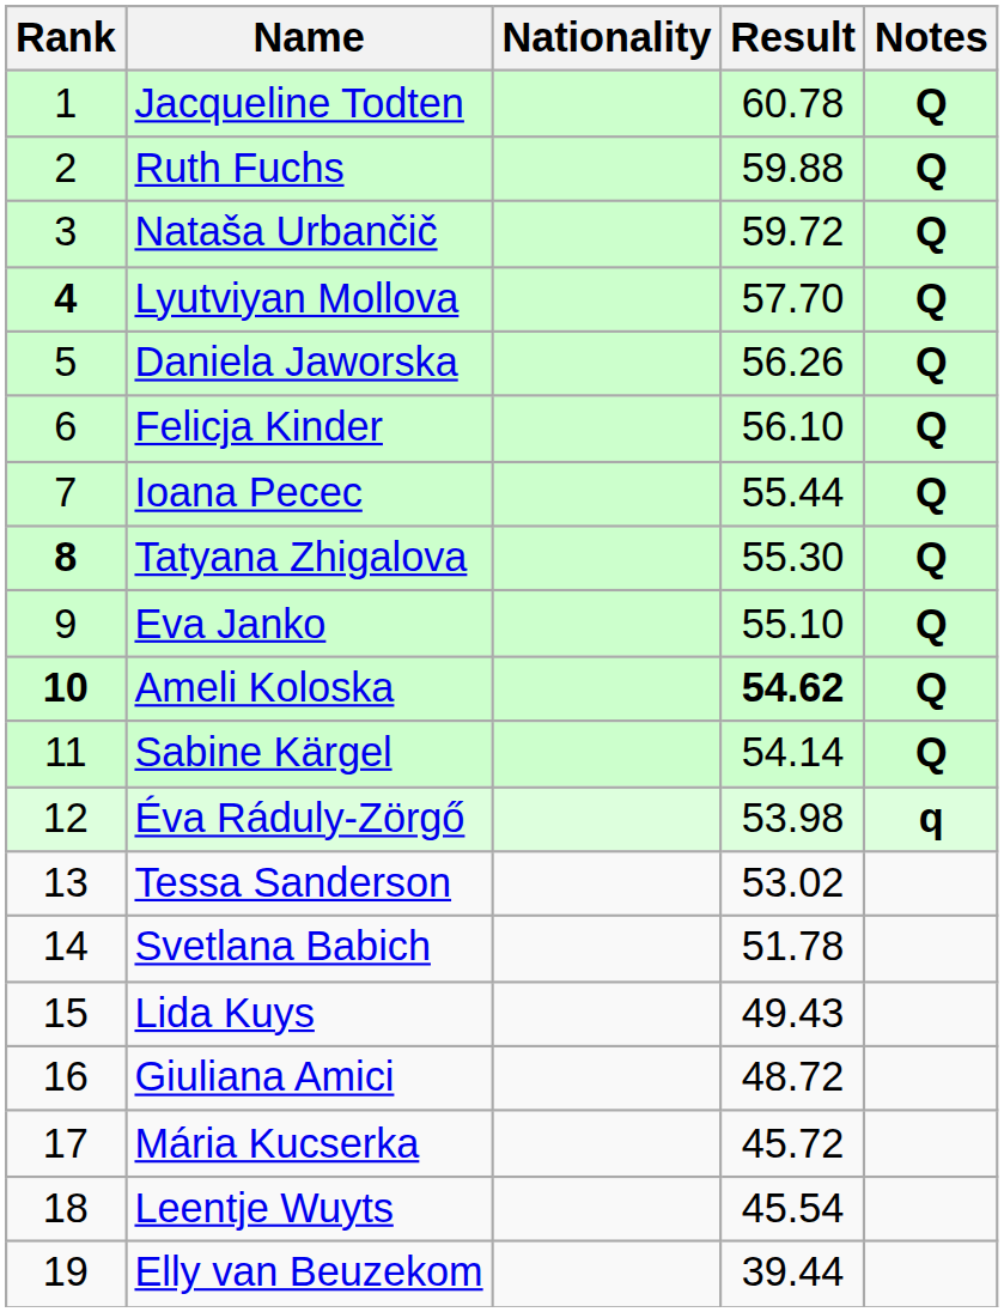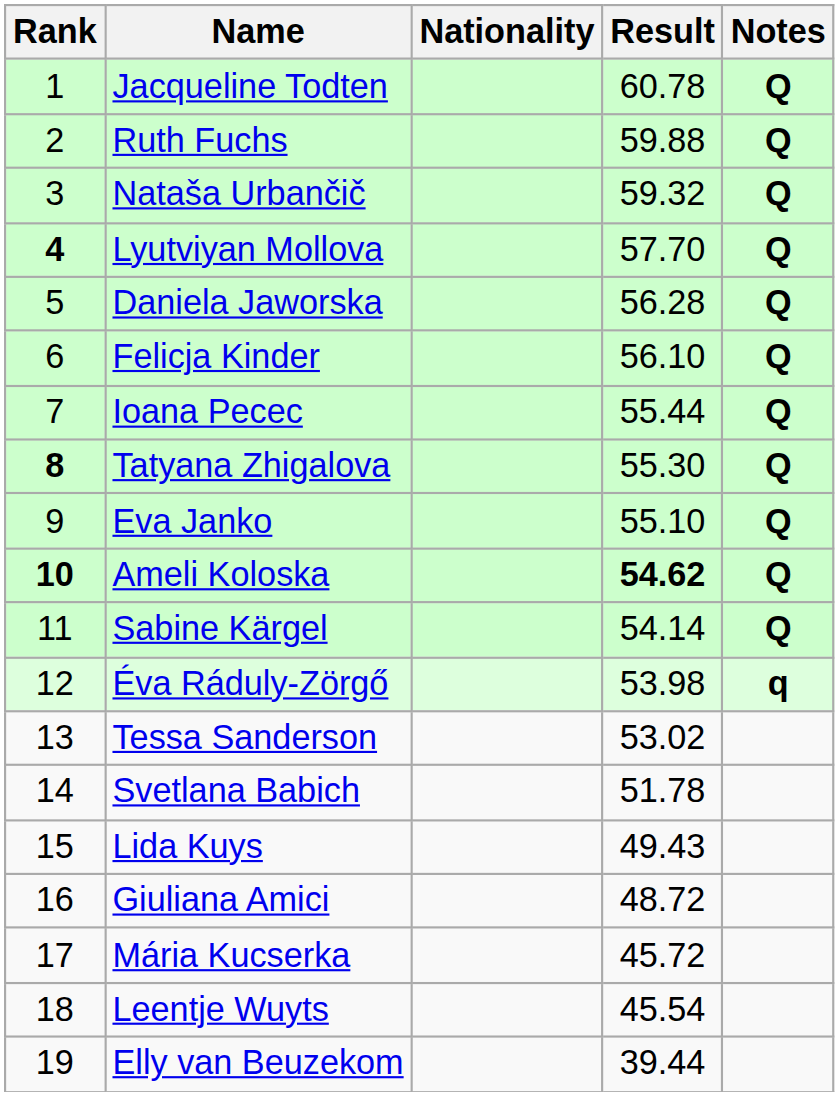Nataša Urbančič | Result: 59.72 -> 59.32
Daniela Jaworska | Result: 56.26 -> 56.28
